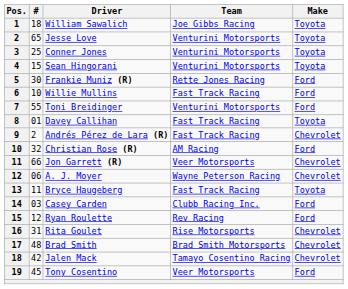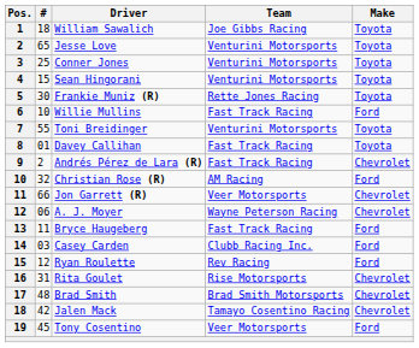Frankie Muniz (R) | Make: Ford -> Toyota
Toni Breidinger | Make: Ford -> Toyota
Bryce Haugeberg | Make: Toyota -> Ford
